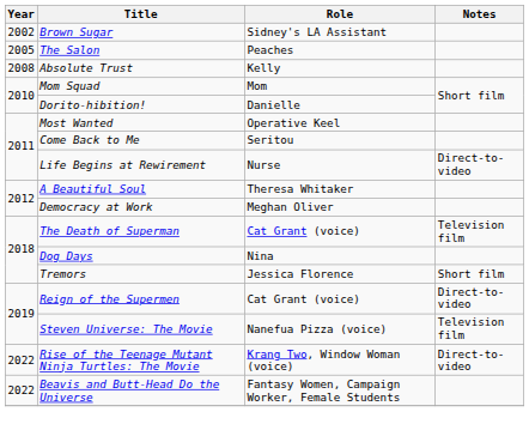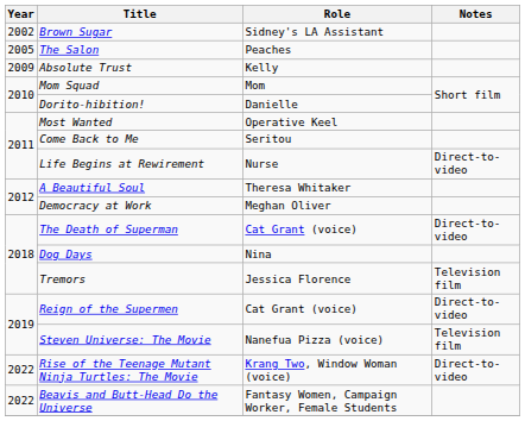Absolute Trust | Year: 2008 -> 2009
The Death of Superman | Notes: Television film -> Direct-to-video
Tremors | Notes: Short film -> Television film
